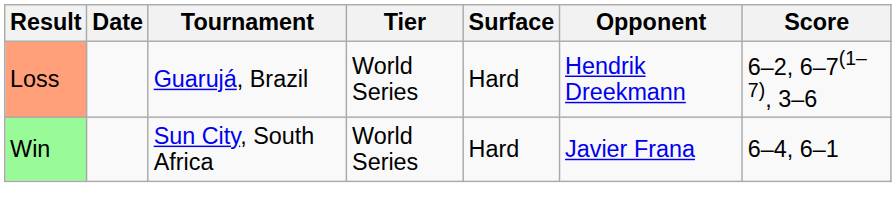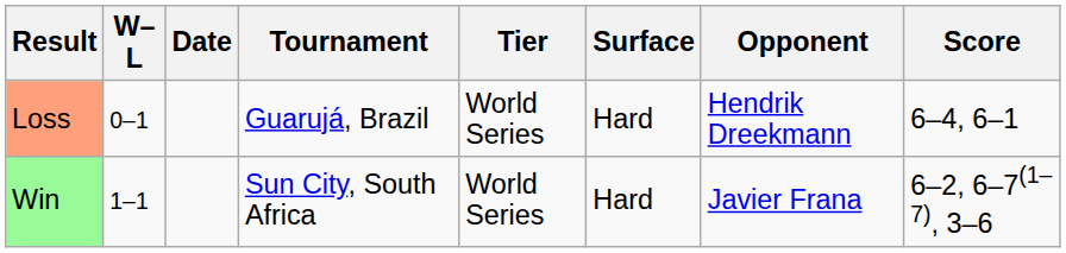+ column: W–L | 0–1 | 1–1
Loss | Score: 6–2, 6–7(1–7), 3–6 -> 6–4, 6–1
Win | Score: 6–4, 6–1 -> 6–2, 6–7(1–7), 3–6
